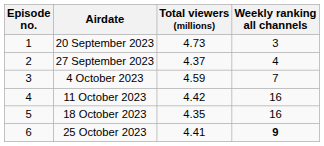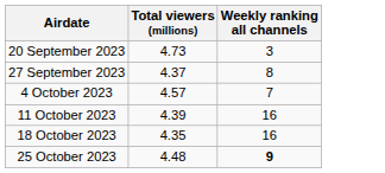- column: Episode no. | 1 | 2 | 3 | 4 | 5 | 6
27 September 2023 | Weekly ranking all channels: 4 -> 8
4 October 2023 | Total viewers (millions): 4.59 -> 4.57
11 October 2023 | Total viewers (millions): 4.42 -> 4.39
25 October 2023 | Total viewers (millions): 4.41 -> 4.48
